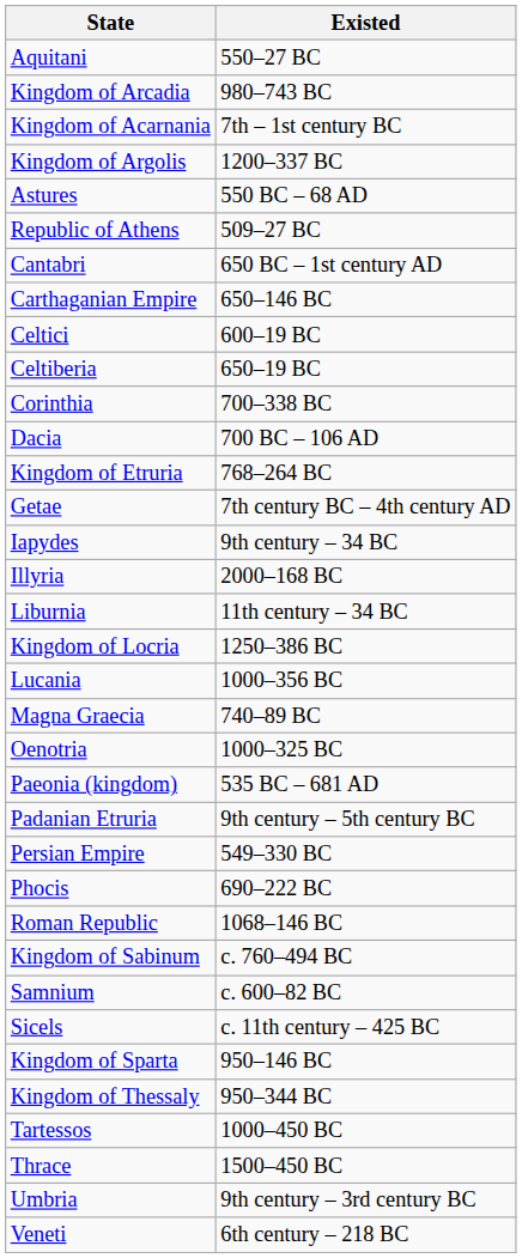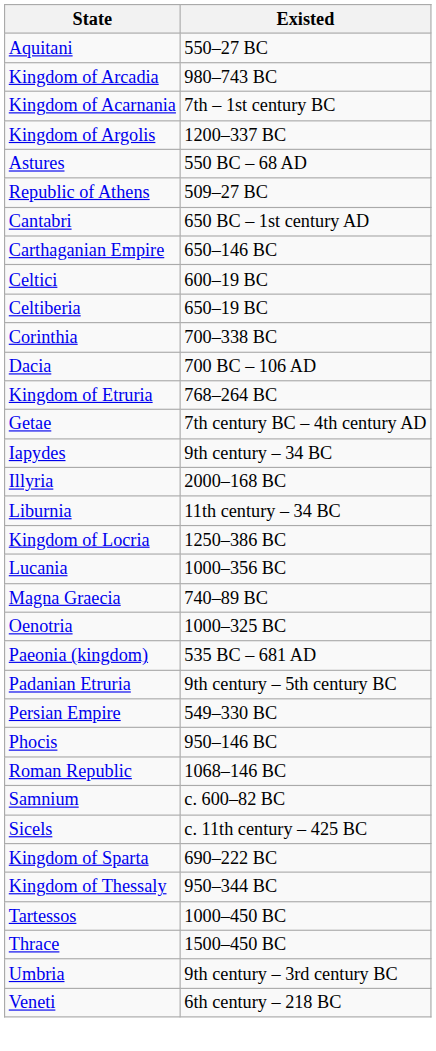Phocis | Existed: 690–222 BC -> 950–146 BC
- row: Kingdom of Sabinum | c. 760–494 BC
Kingdom of Sparta | Existed: 950–146 BC -> 690–222 BC
